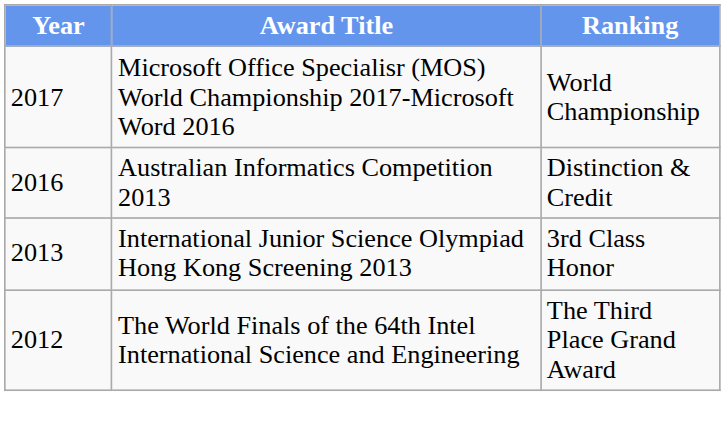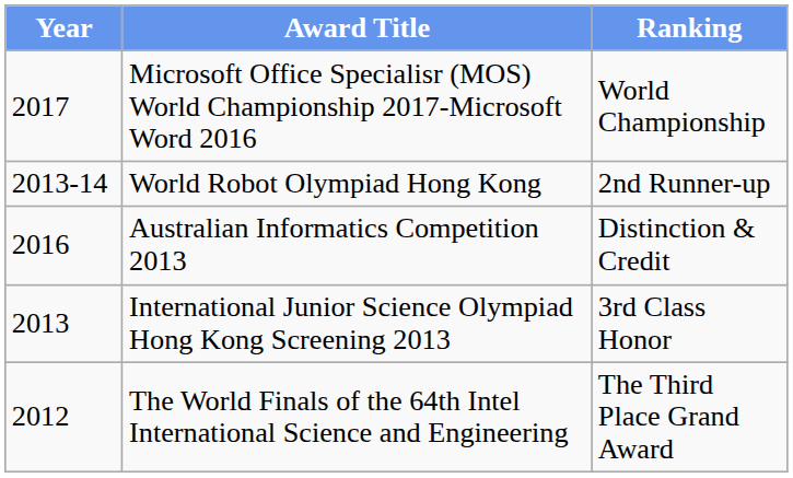+ row: 2013-14 | World Robot Olympiad Hong Kong | 2nd Runner-up
